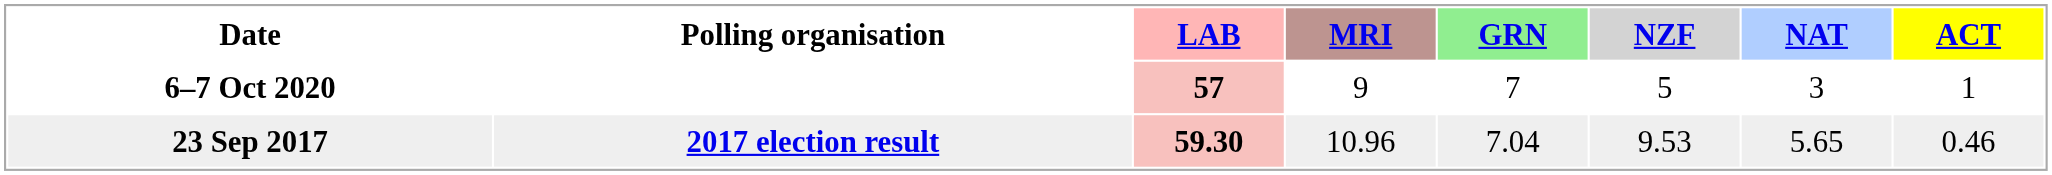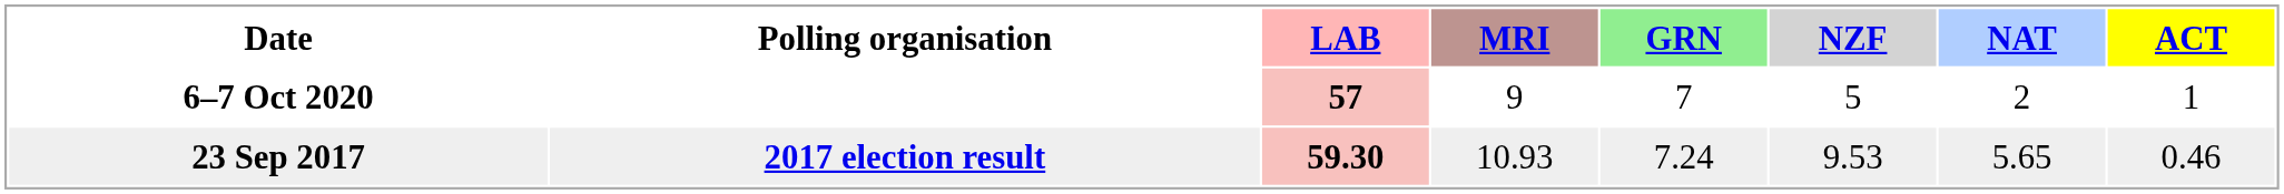6–7 Oct 2020 | NAT: 3 -> 2
23 Sep 2017 | MRI: 10.96 -> 10.93
23 Sep 2017 | GRN: 7.04 -> 7.24
